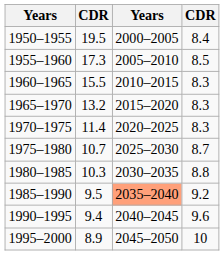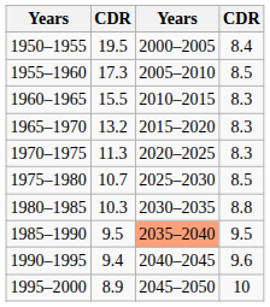1970–1975 | column 2: 11.4 -> 11.3
1975–1980 | column 4: 8.7 -> 8.5
1985–1990 | column 4: 9.2 -> 9.5
